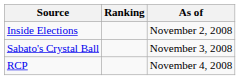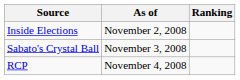columns swapped: Ranking <-> As of
